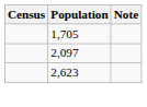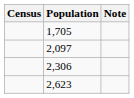+ row: 2,306
